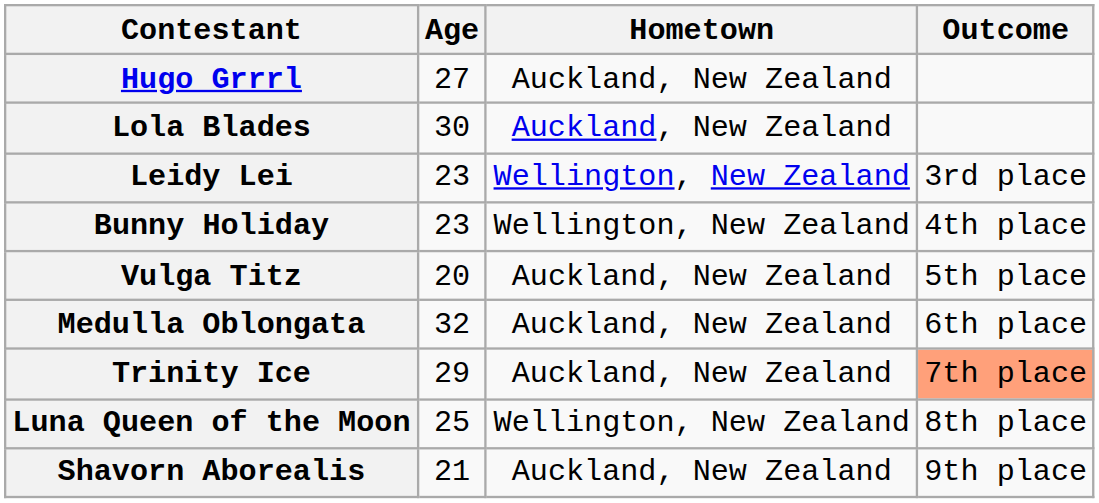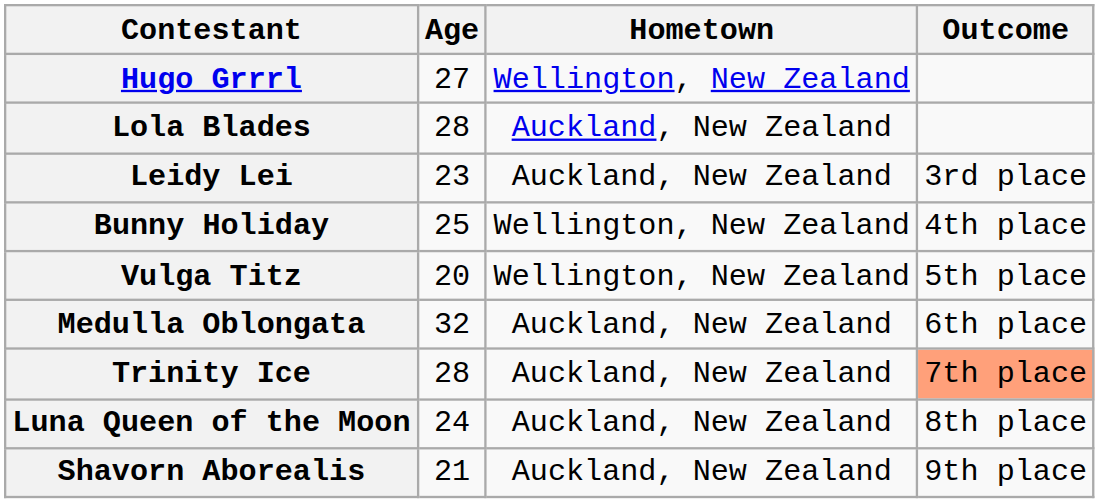Hugo Grrrl | Hometown: Auckland, New Zealand -> Wellington, New Zealand
Lola Blades | Age: 30 -> 28
Leidy Lei | Hometown: Wellington, New Zealand -> Auckland, New Zealand
Bunny Holiday | Age: 23 -> 25
Vulga Titz | Hometown: Auckland, New Zealand -> Wellington, New Zealand
Trinity Ice | Age: 29 -> 28
Luna Queen of the Moon | Age: 25 -> 24
Luna Queen of the Moon | Hometown: Wellington, New Zealand -> Auckland, New Zealand
